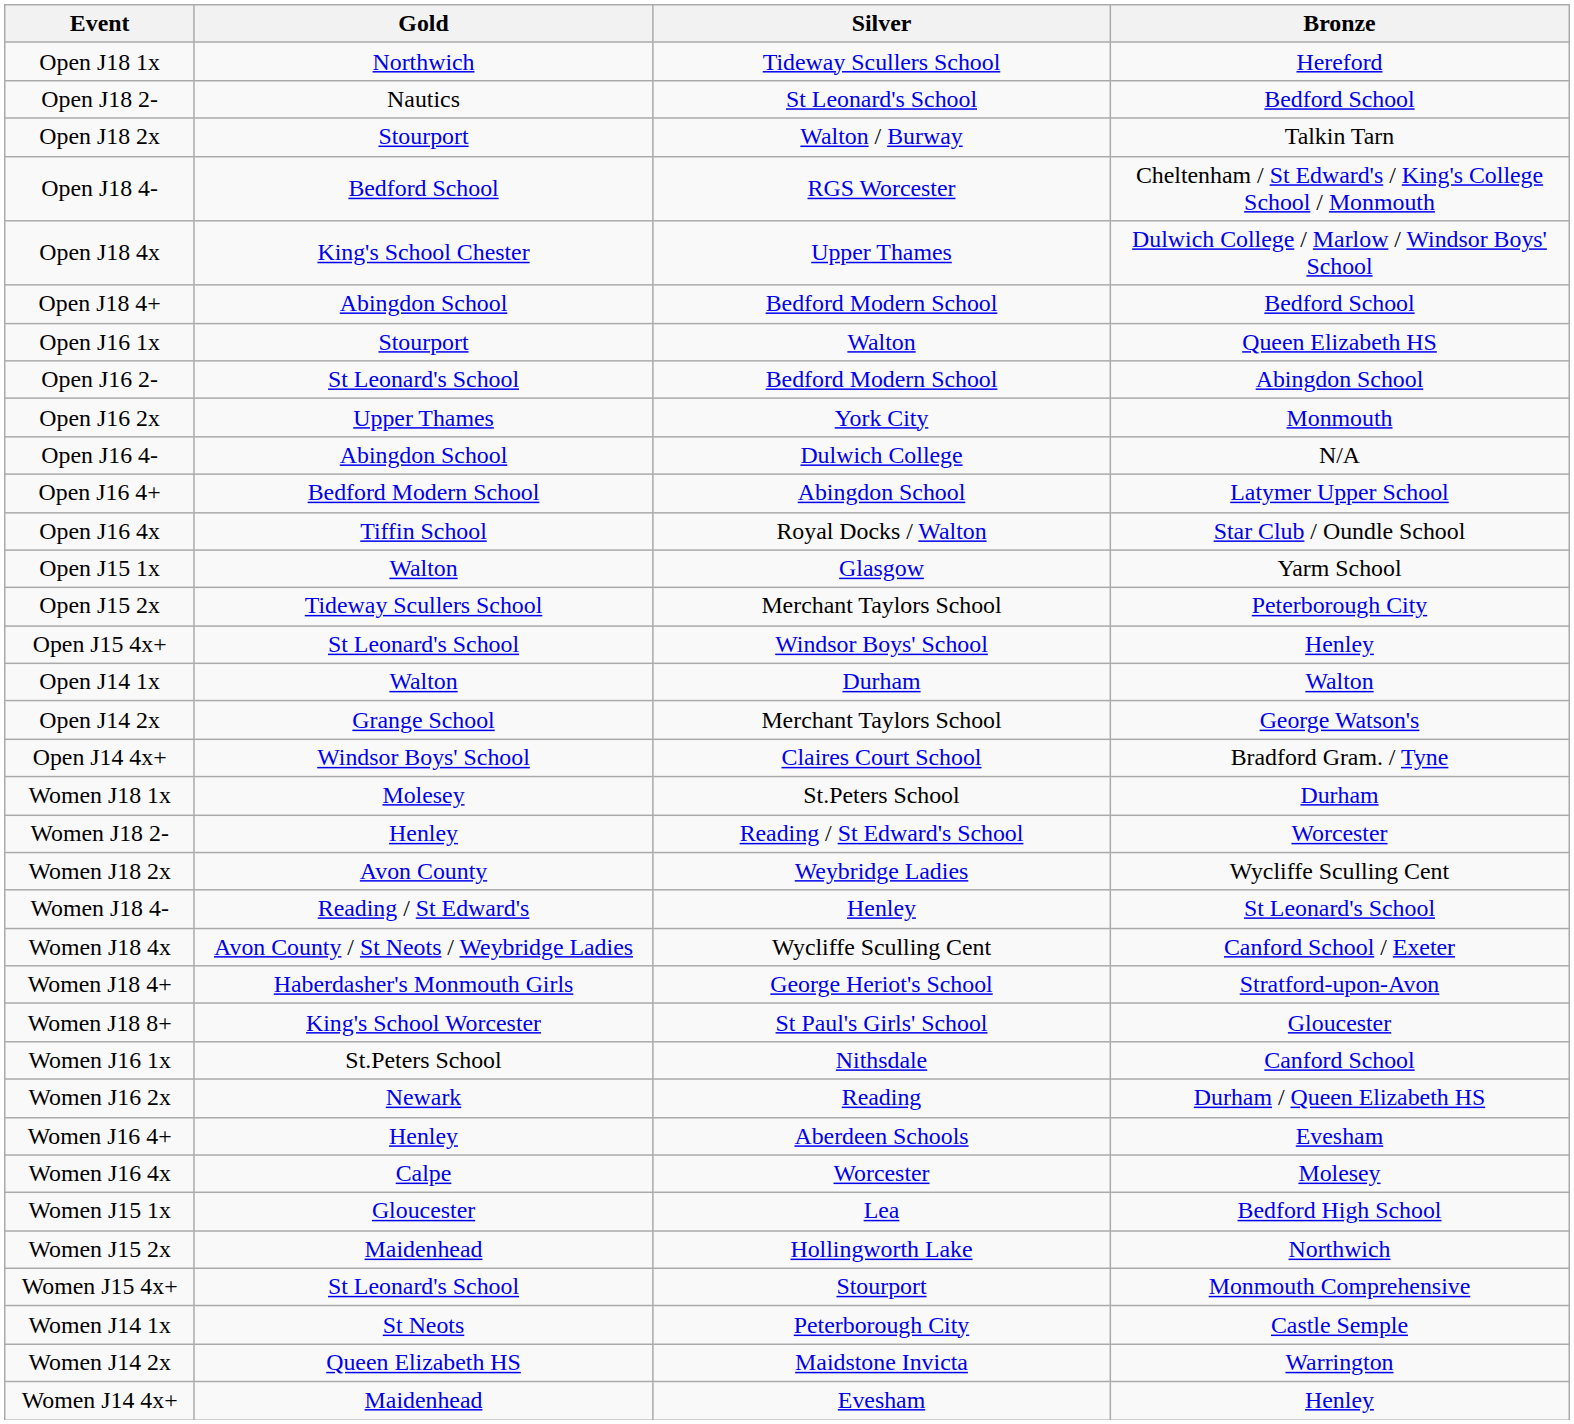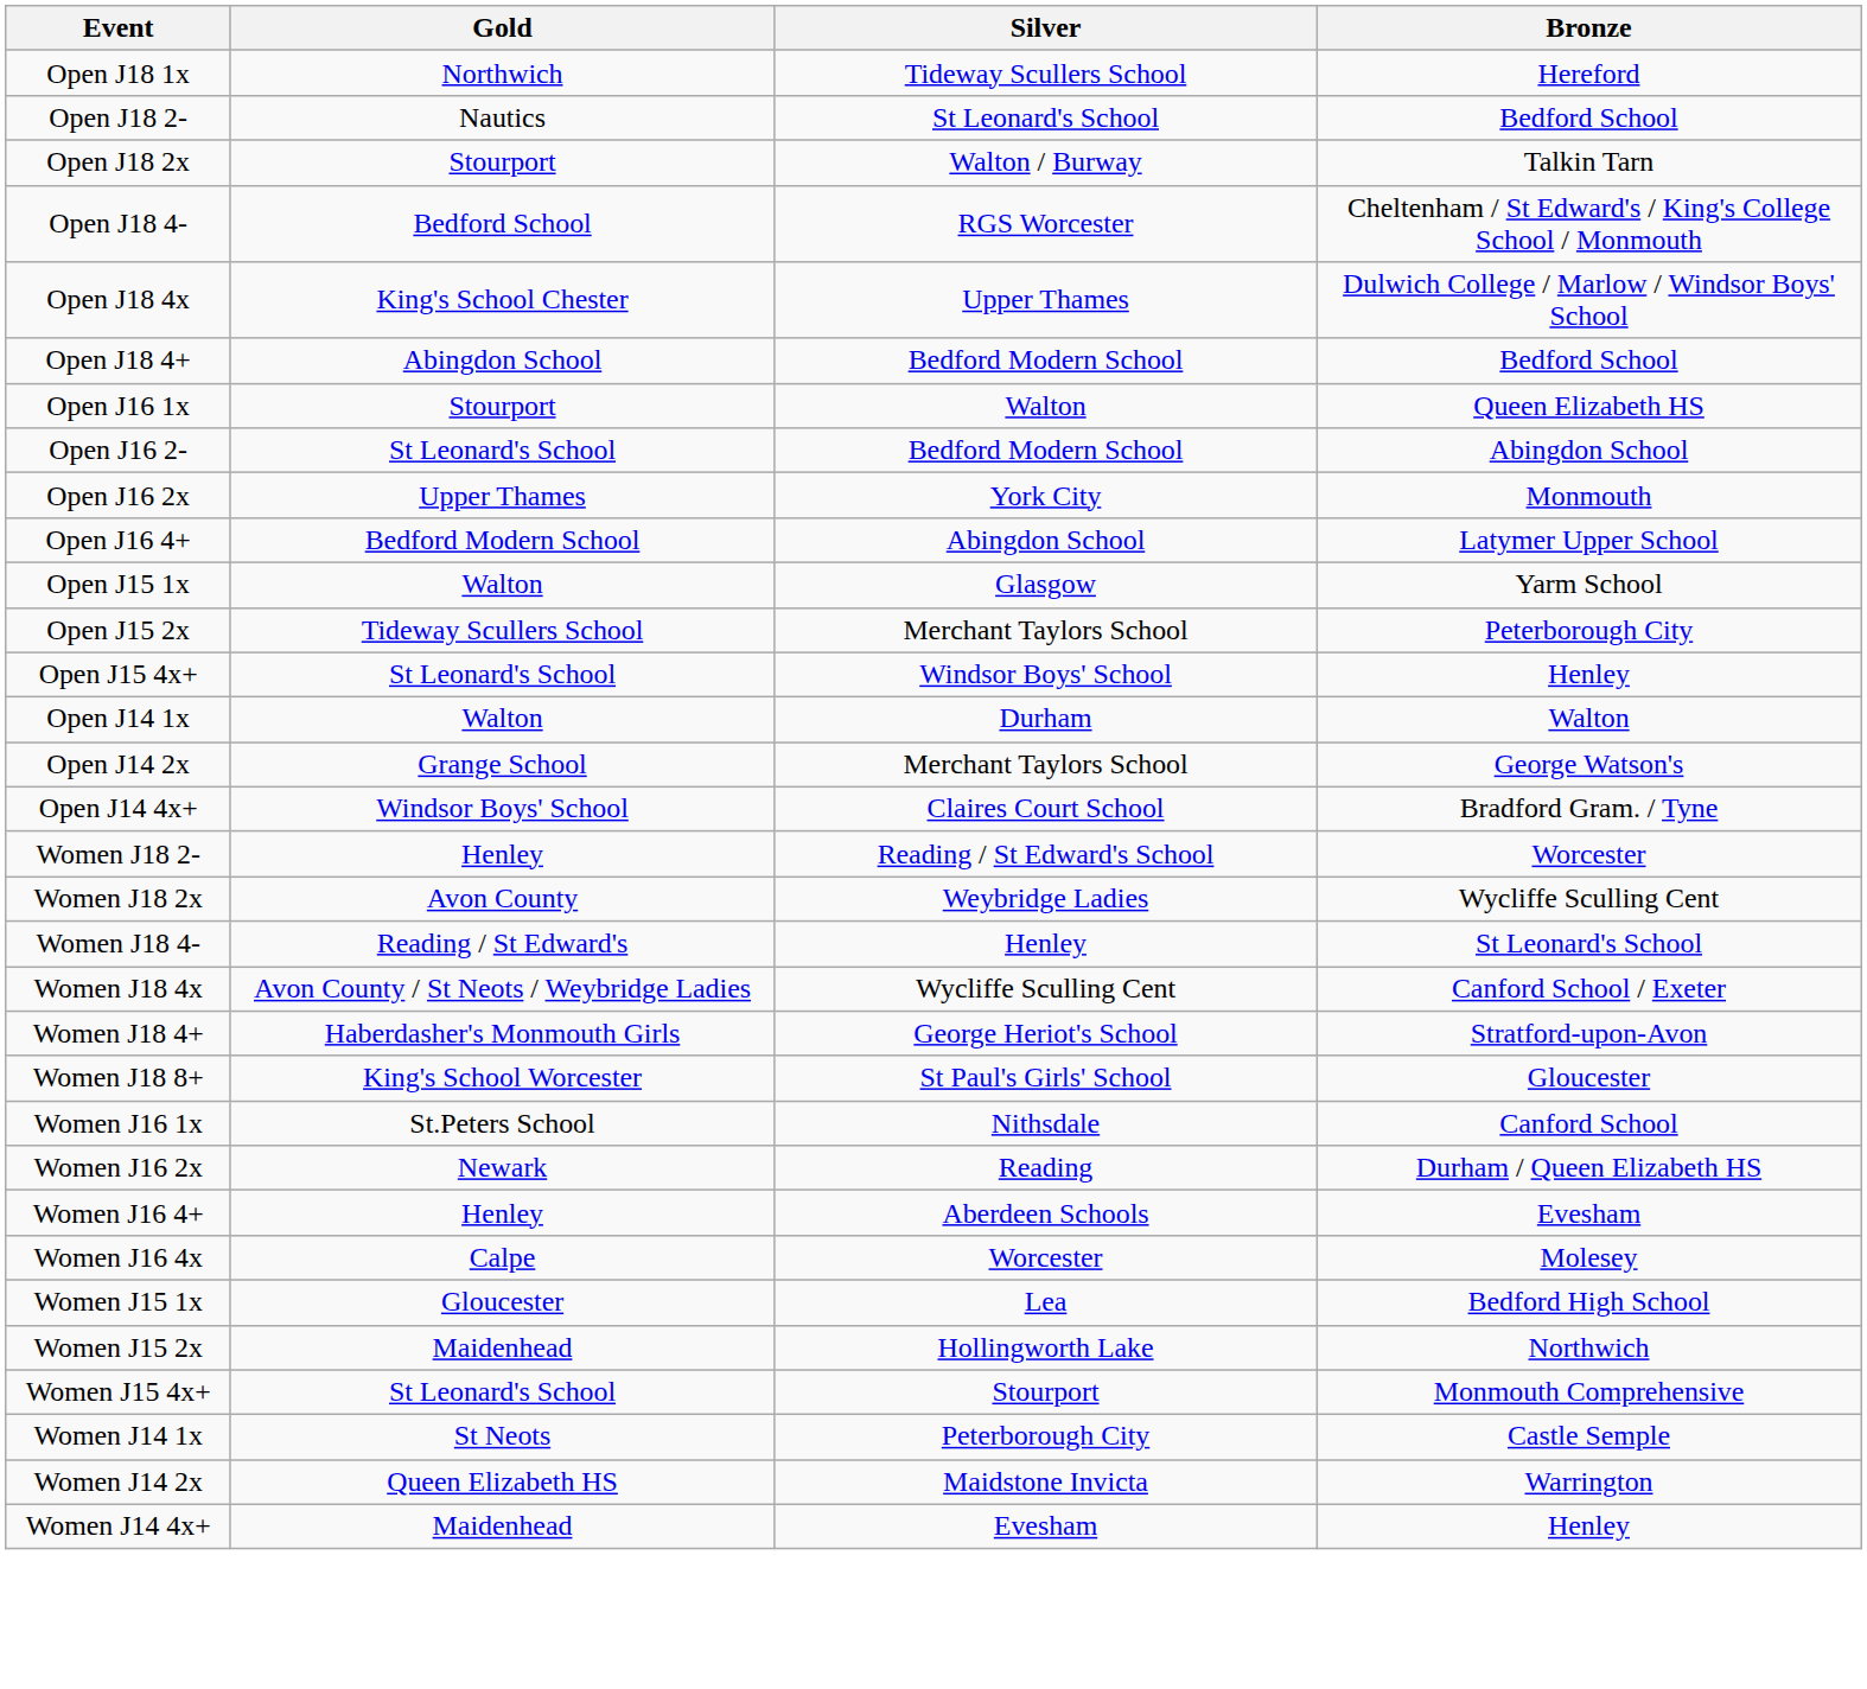- row: Open J16 4- | Abingdon School | Dulwich College | N/A
- row: Open J16 4x | Tiffin School | Royal Docks / Walton | Star Club / Oundle School
- row: Women J18 1x | Molesey | St.Peters School | Durham
